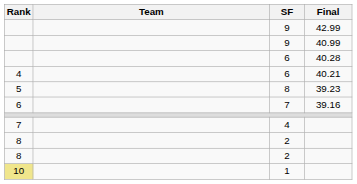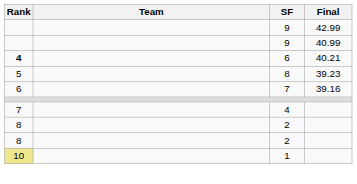- row: 6 | 40.28
6 / 40.21 | Rank: normal -> bold
